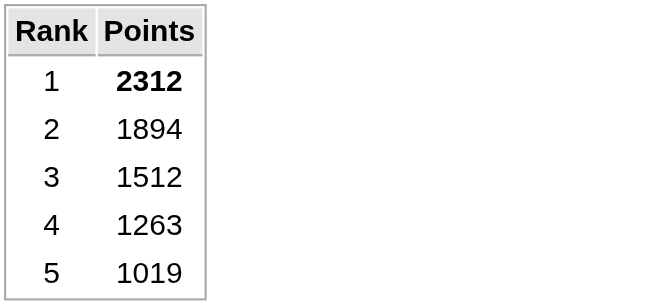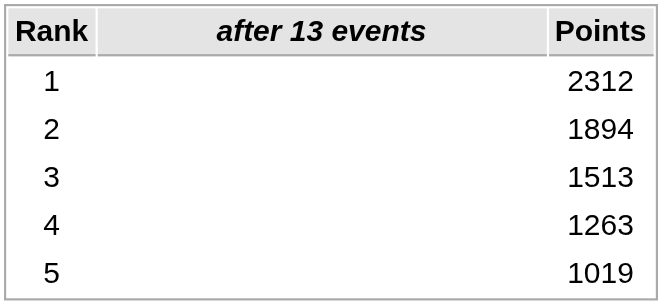+ column: after 13 events
1 | Points: bold -> normal
3 | Points: 1512 -> 1513
